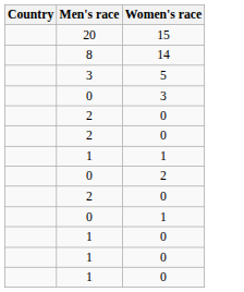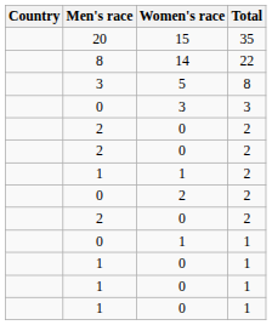+ column: Total | 35 | 22 | 8 | 3 | 2 | 2 | 2 | 2 | 2 | 1 | 1 | 1 | 1
